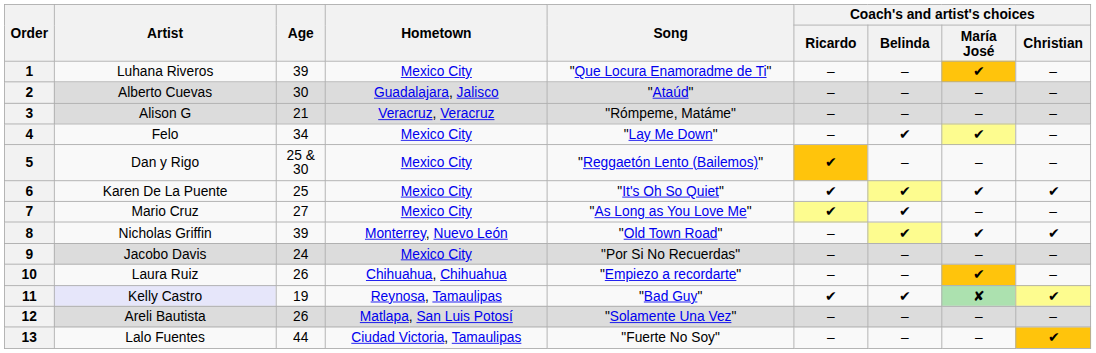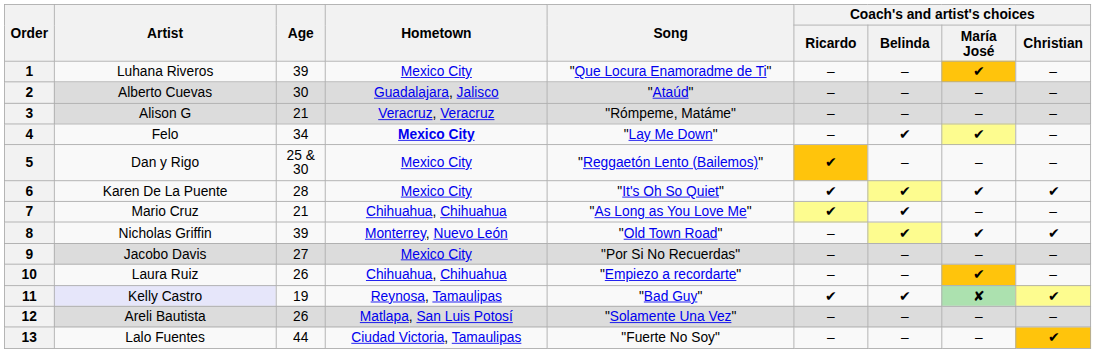4 | Hometown: normal -> bold
6 | Age: 25 -> 28
7 | Age: 27 -> 21
7 | Hometown: Mexico City -> Chihuahua, Chihuahua
9 | Age: 24 -> 27
